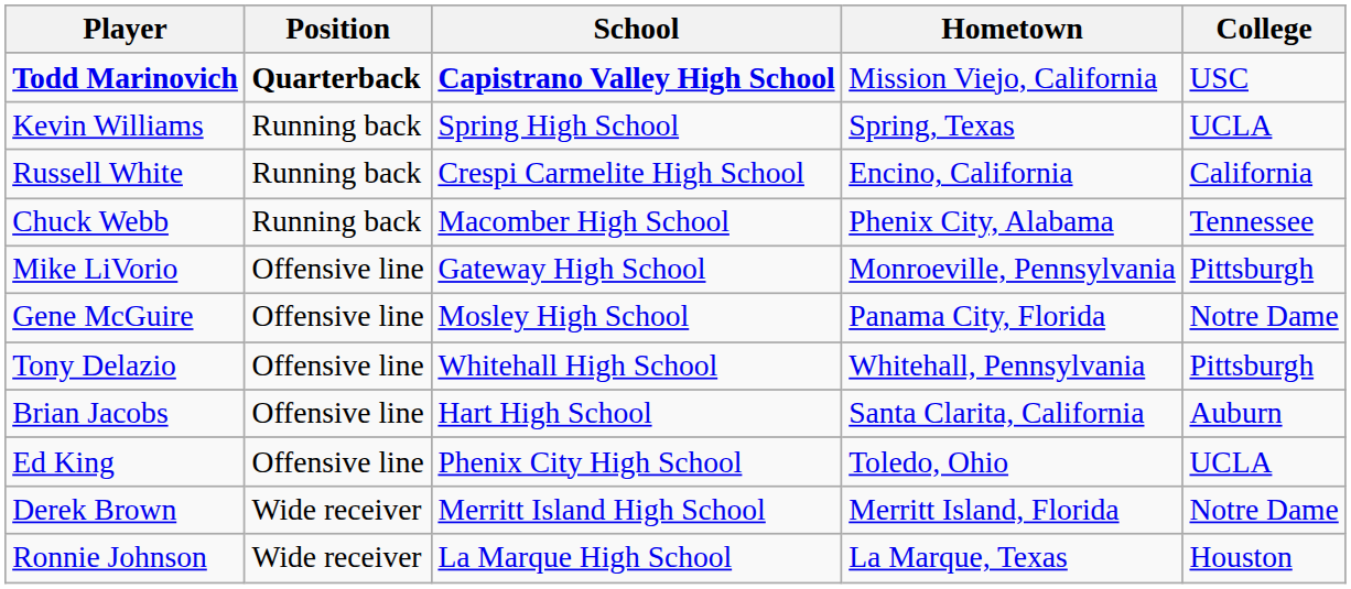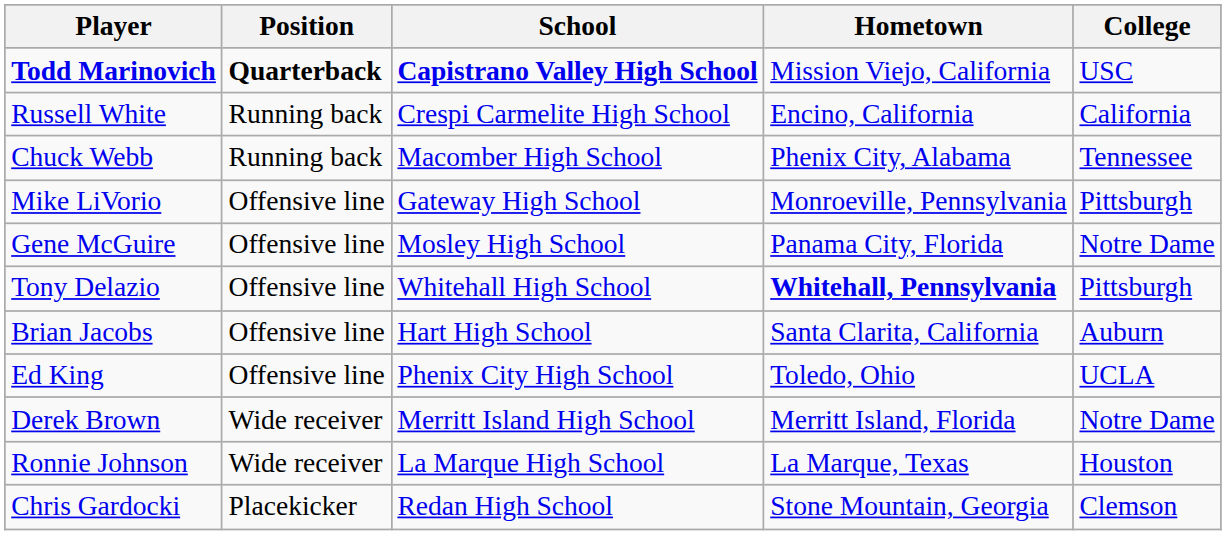- row: Kevin Williams | Running back | Spring High School | Spring, Texas | UCLA
Tony Delazio | Hometown: normal -> bold
+ row: Chris Gardocki | Placekicker | Redan High School | Stone Mountain, Georgia | Clemson
